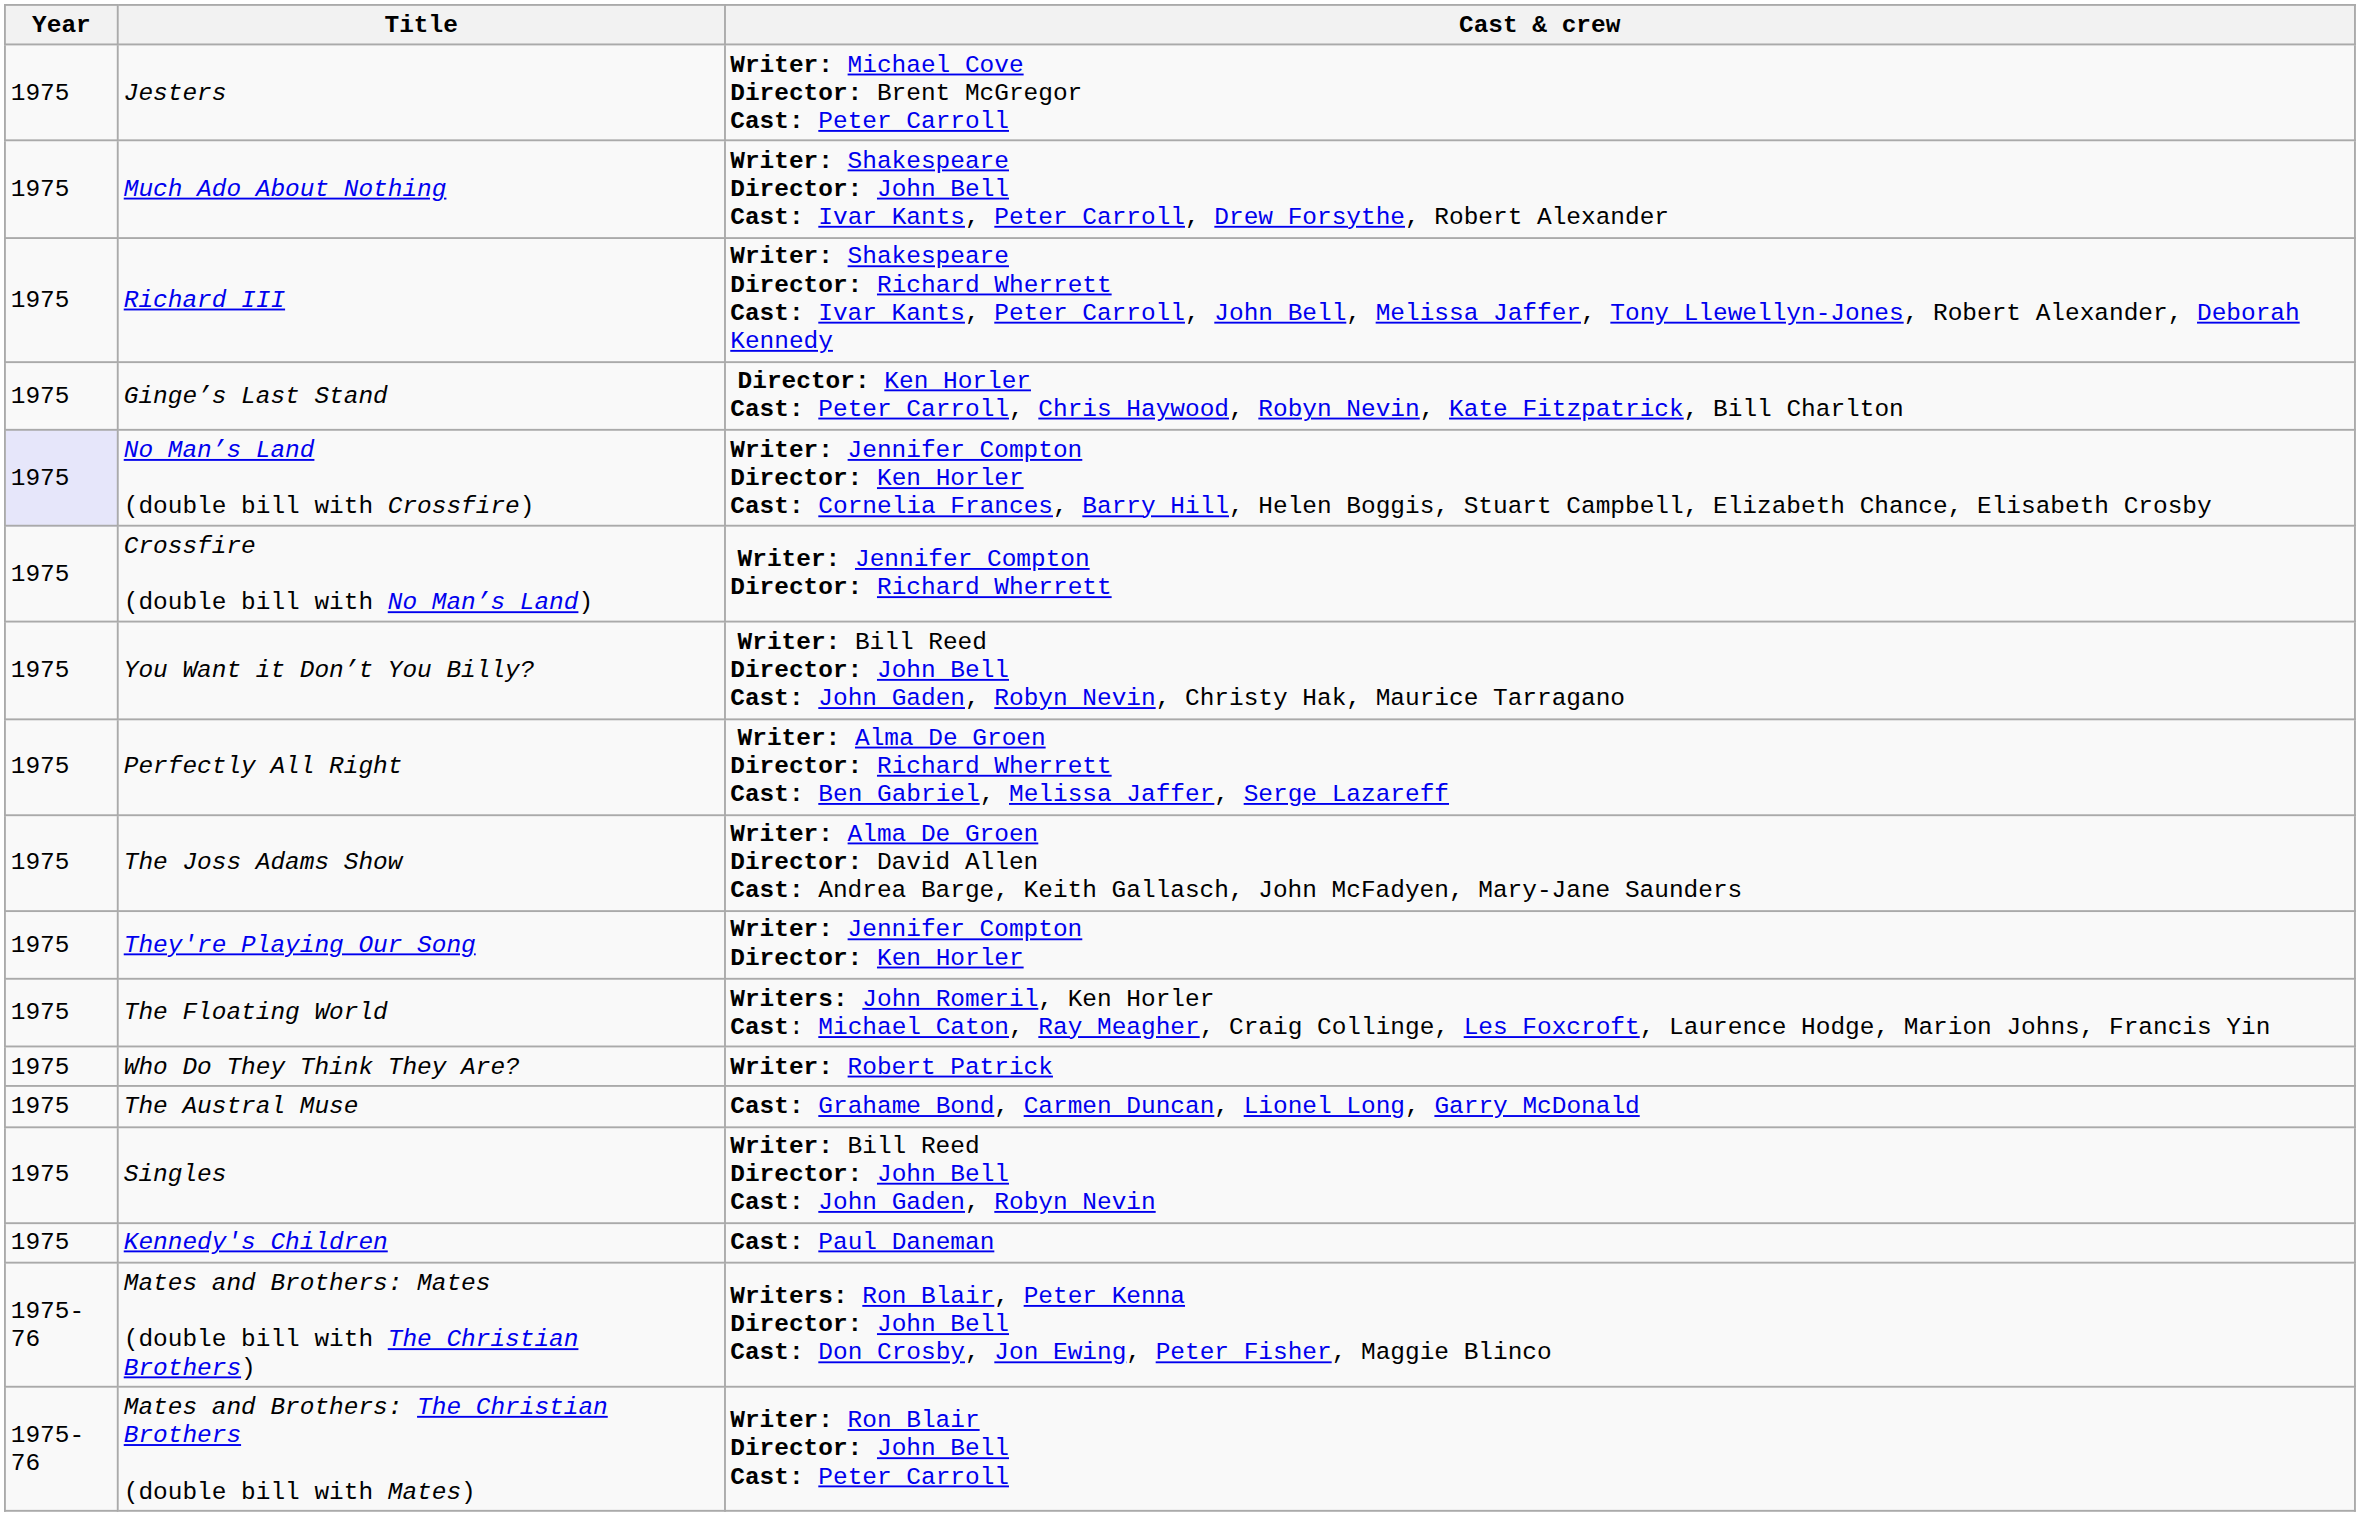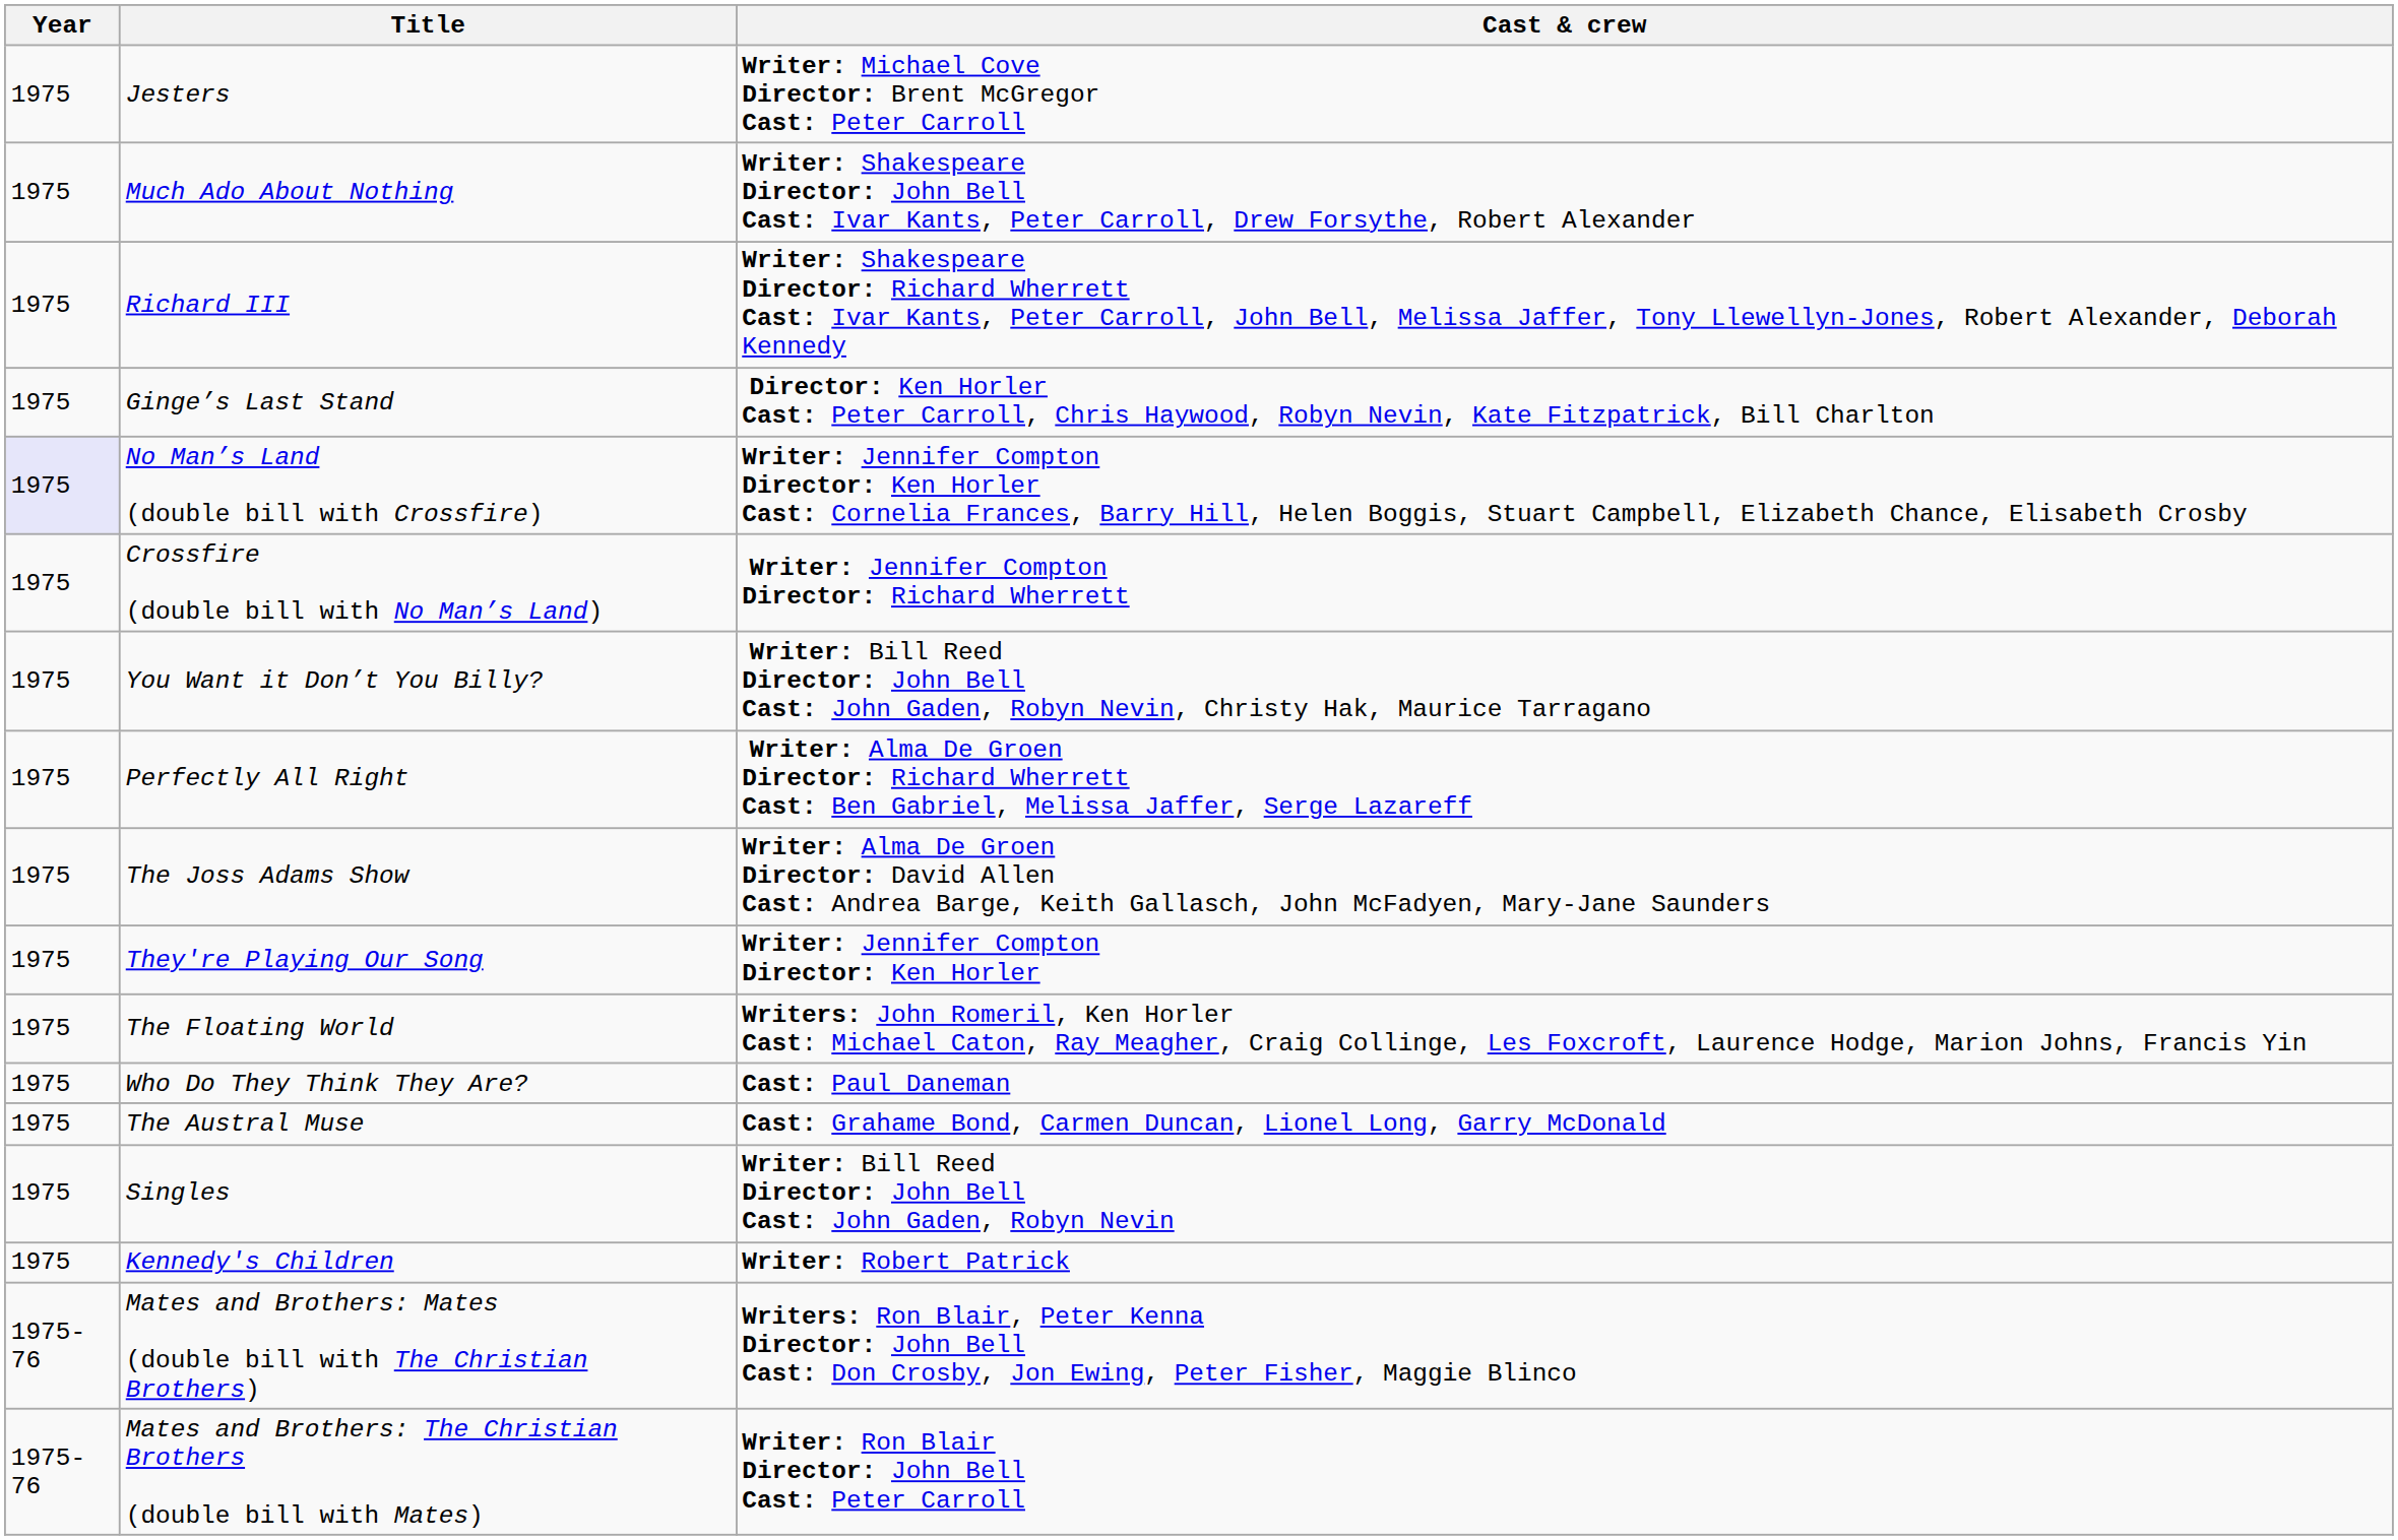Who Do They Think They Are? | Cast & crew: Writer: Robert Patrick -> Cast: Paul Daneman
Kennedy's Children | Cast & crew: Cast: Paul Daneman -> Writer: Robert Patrick
